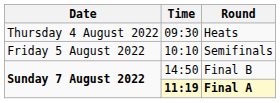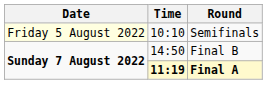- row: Thursday 4 August 2022 | 09:30 | Heats
Semifinals | Date: no background -> lightyellow background
